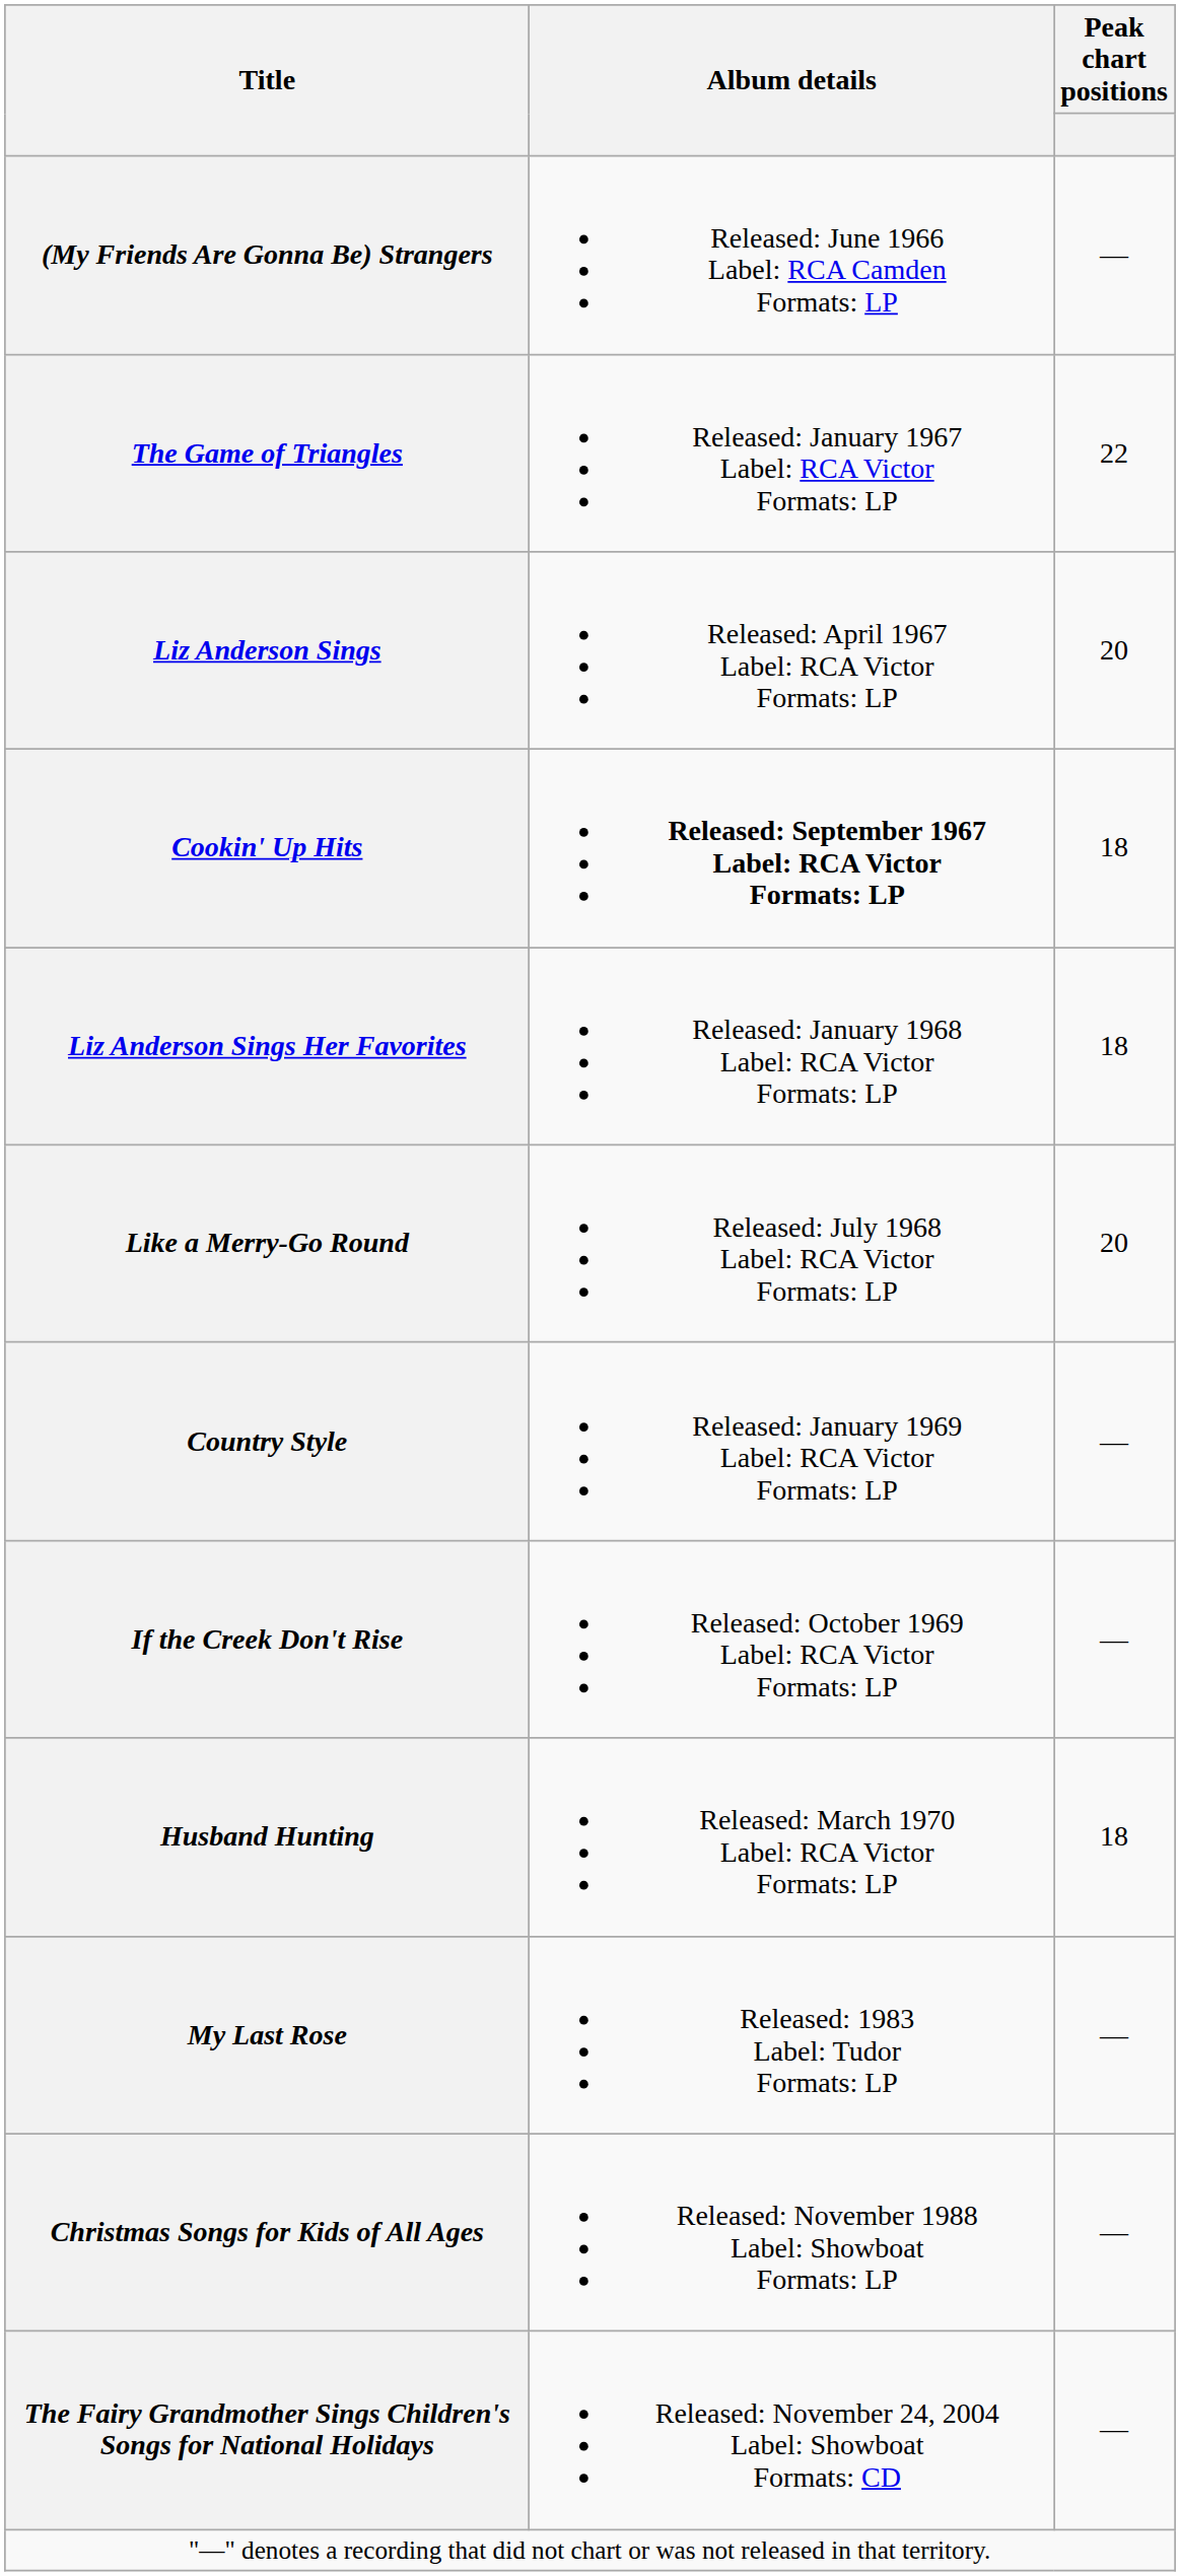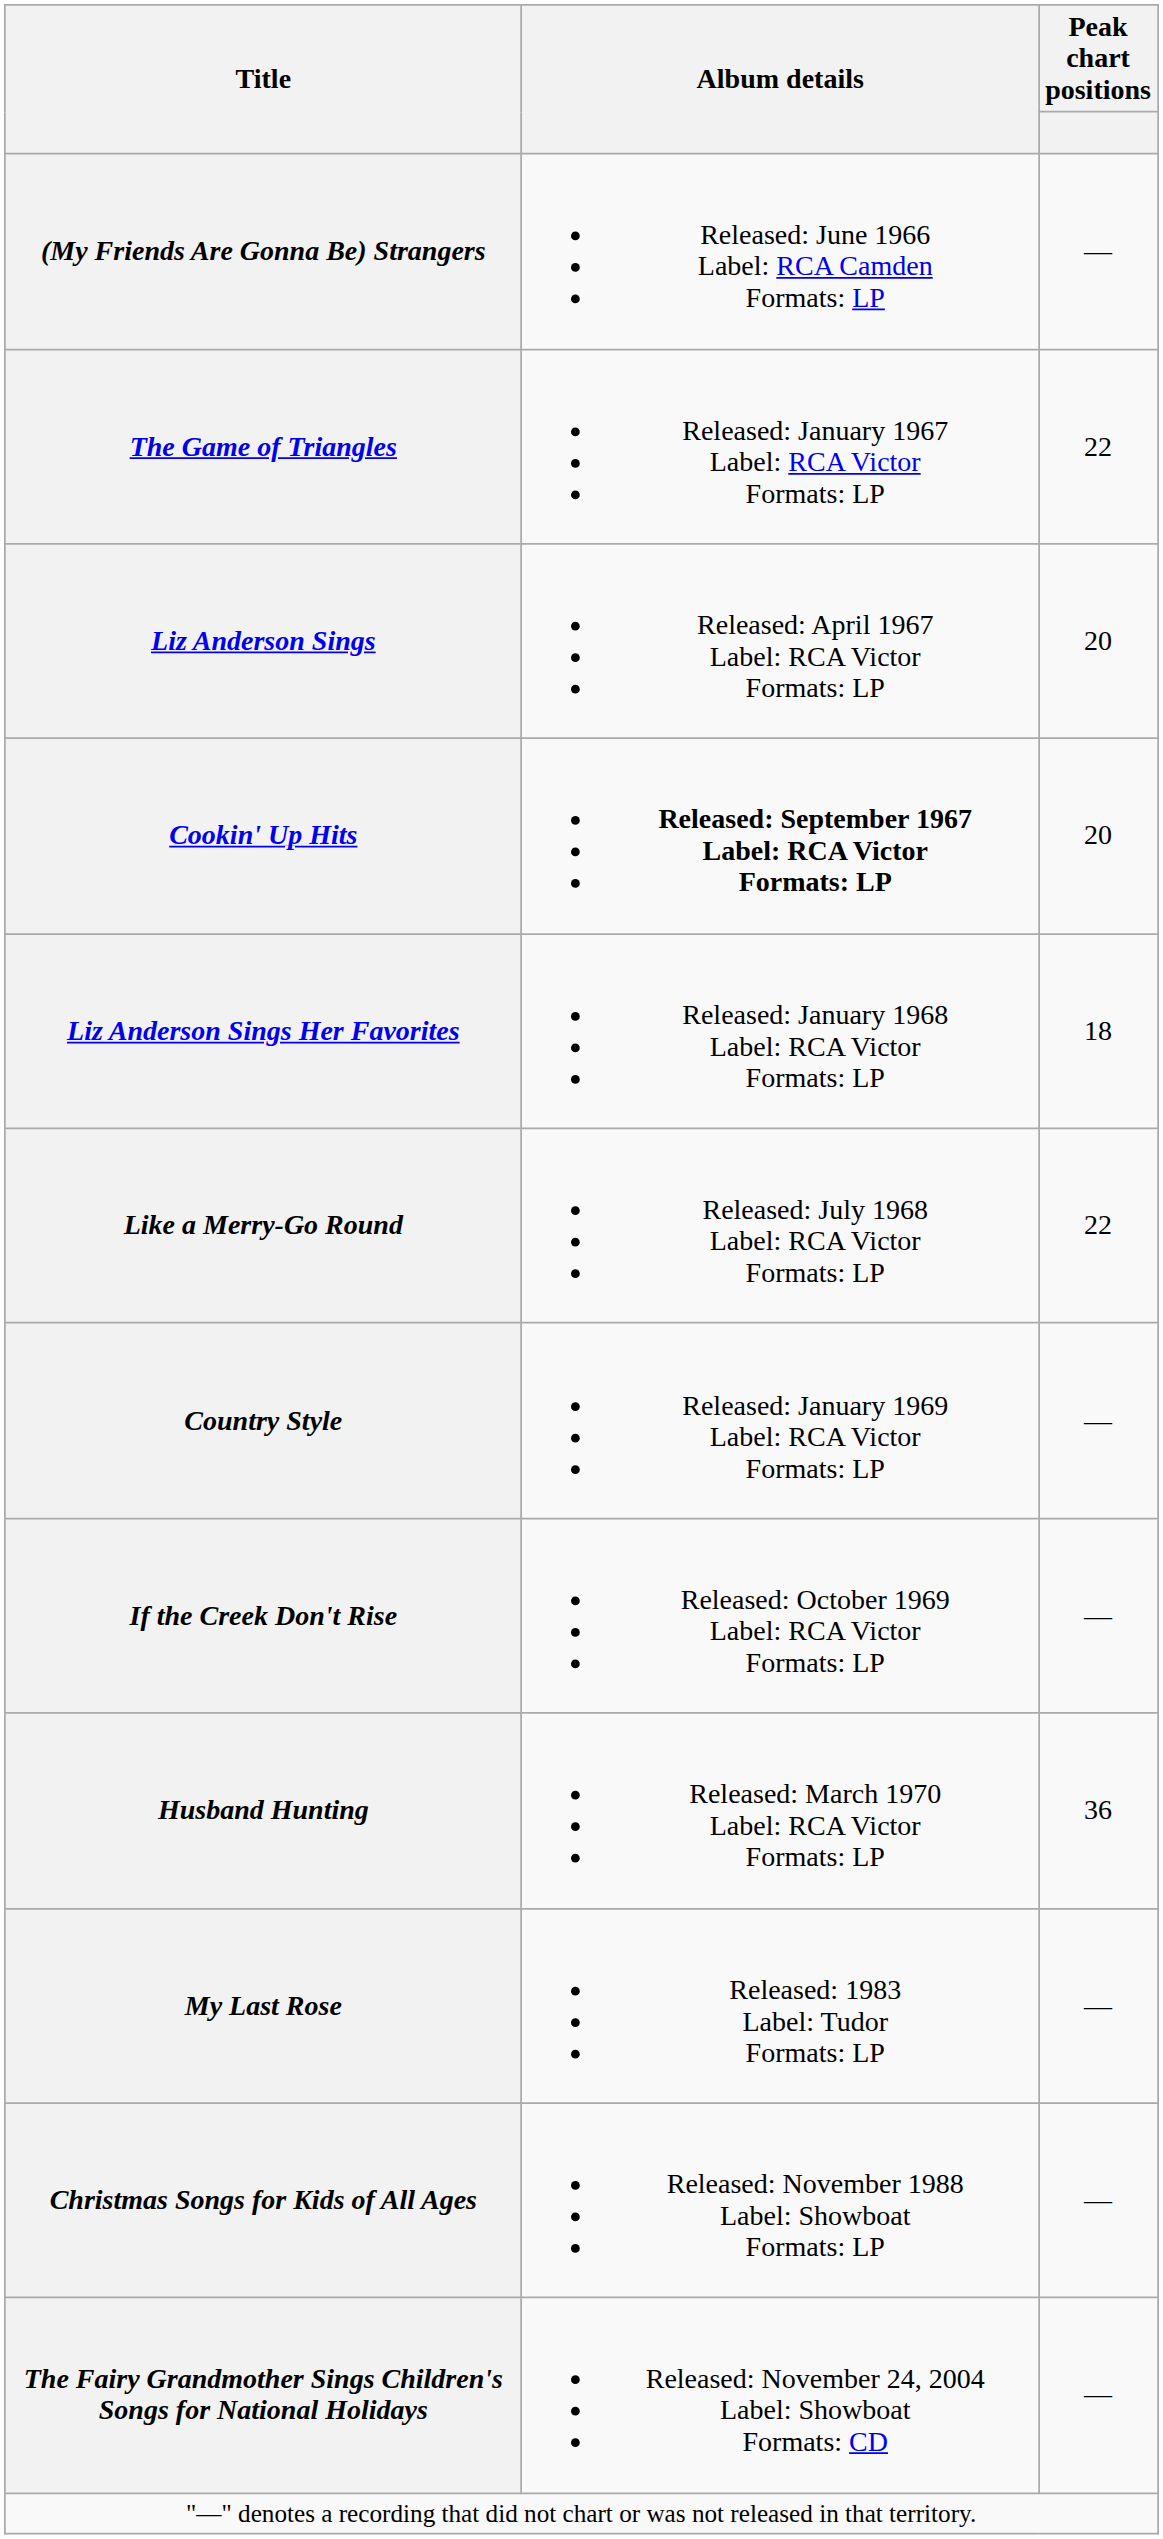Cookin' Up Hits | Peak chart positions: 18 -> 20
Like a Merry-Go Round | Peak chart positions: 20 -> 22
Husband Hunting | Peak chart positions: 18 -> 36
